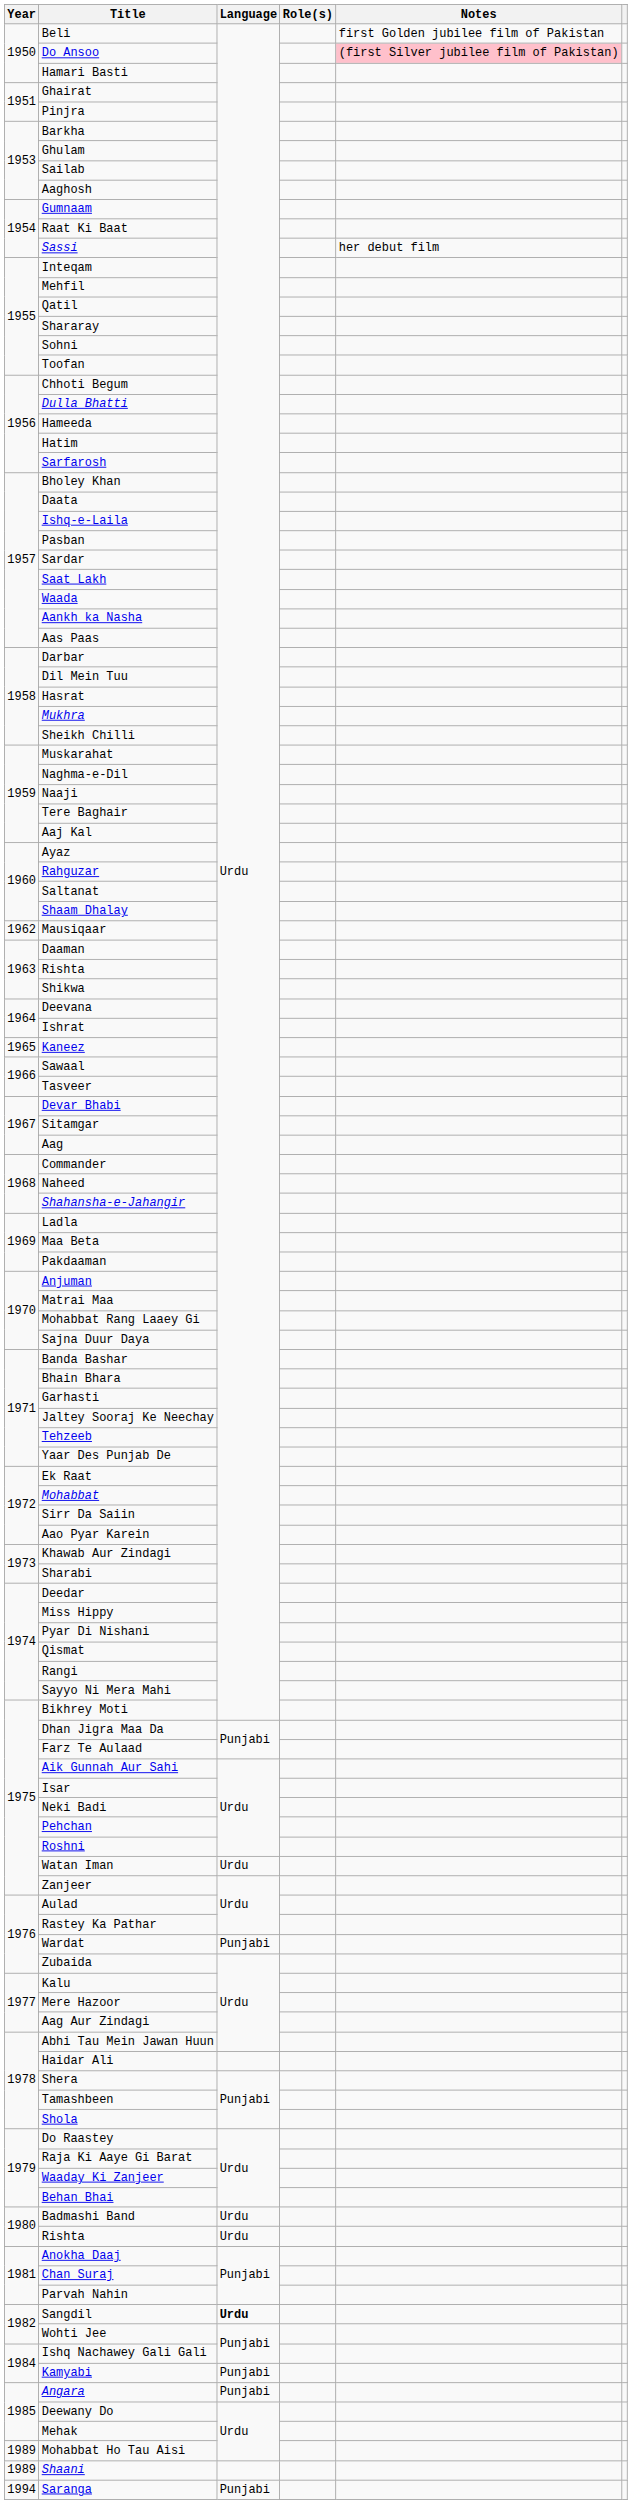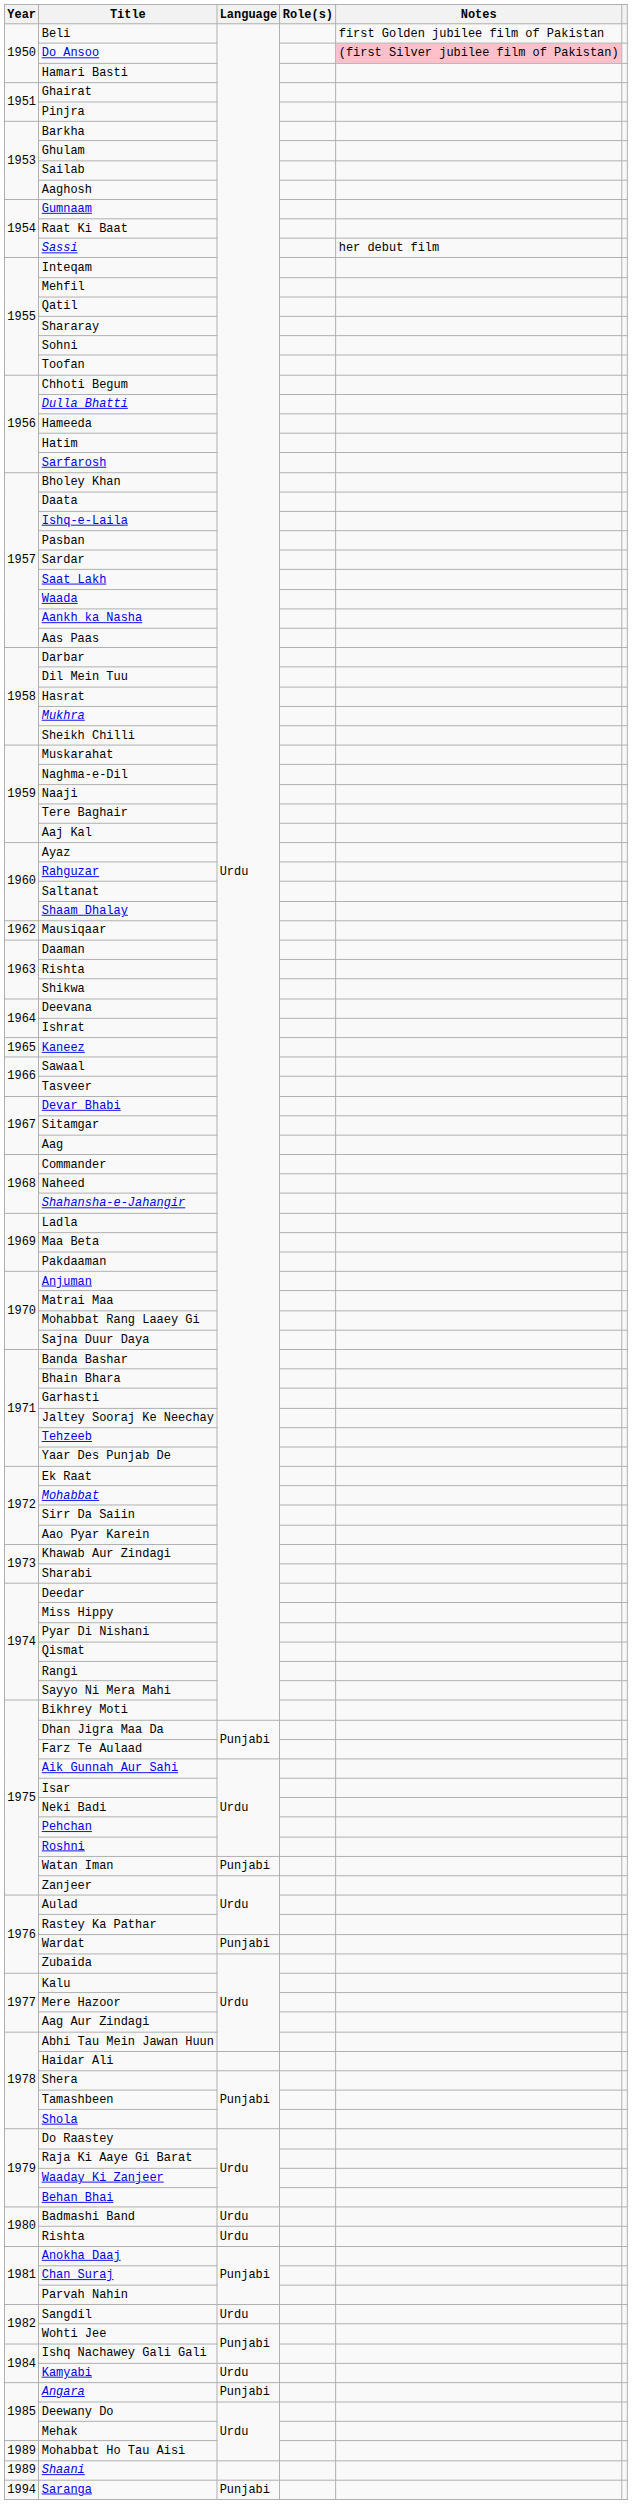Watan Iman | Language: Urdu -> Punjabi
Sangdil | Language: bold -> normal
Kamyabi | Language: Punjabi -> Urdu
